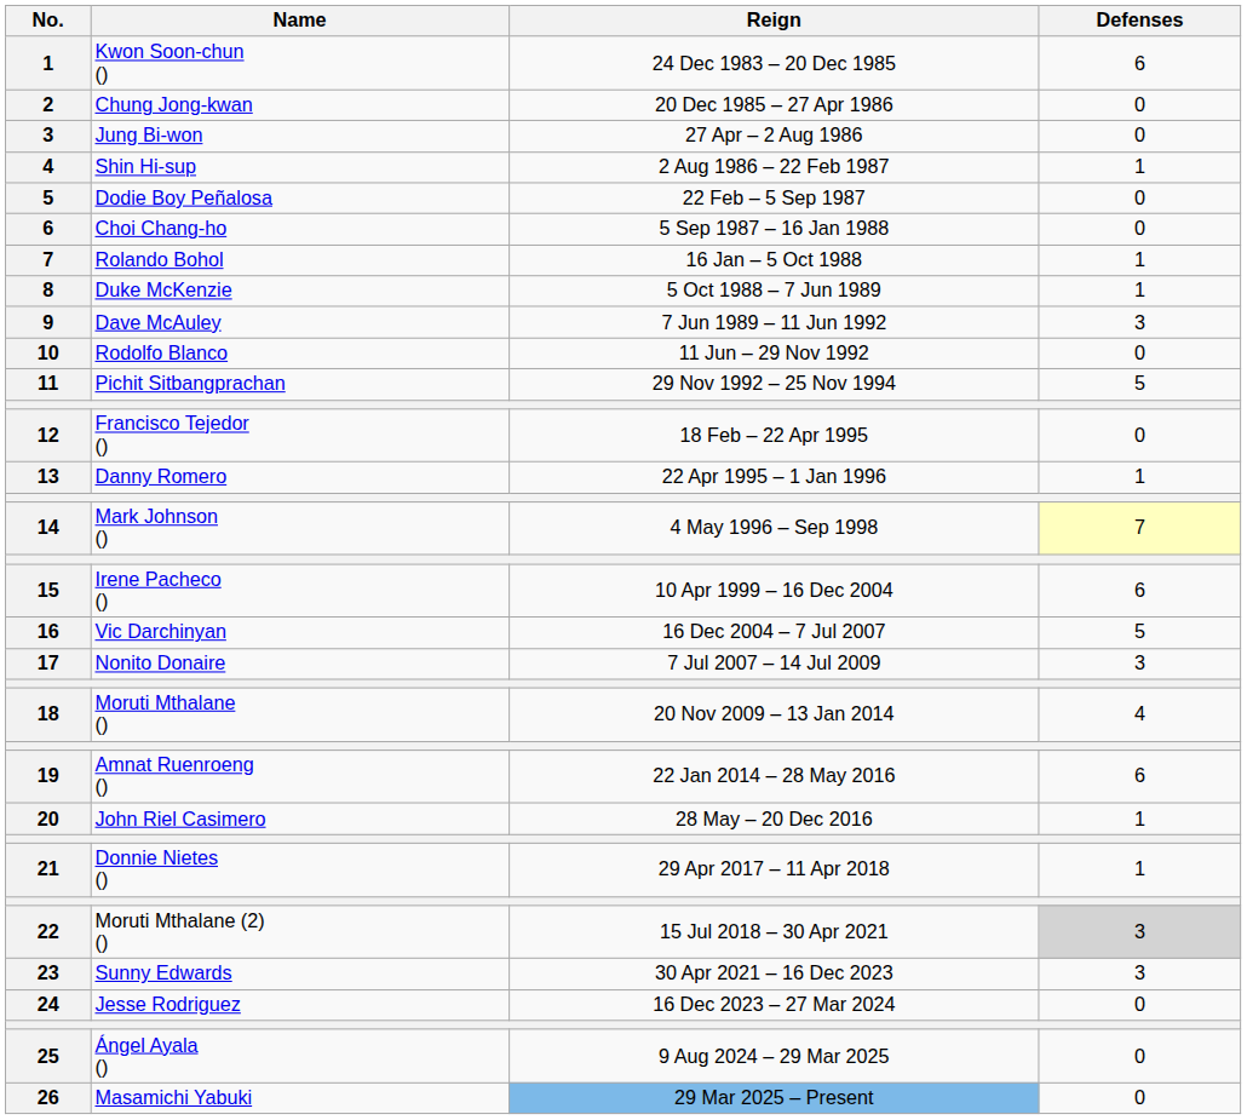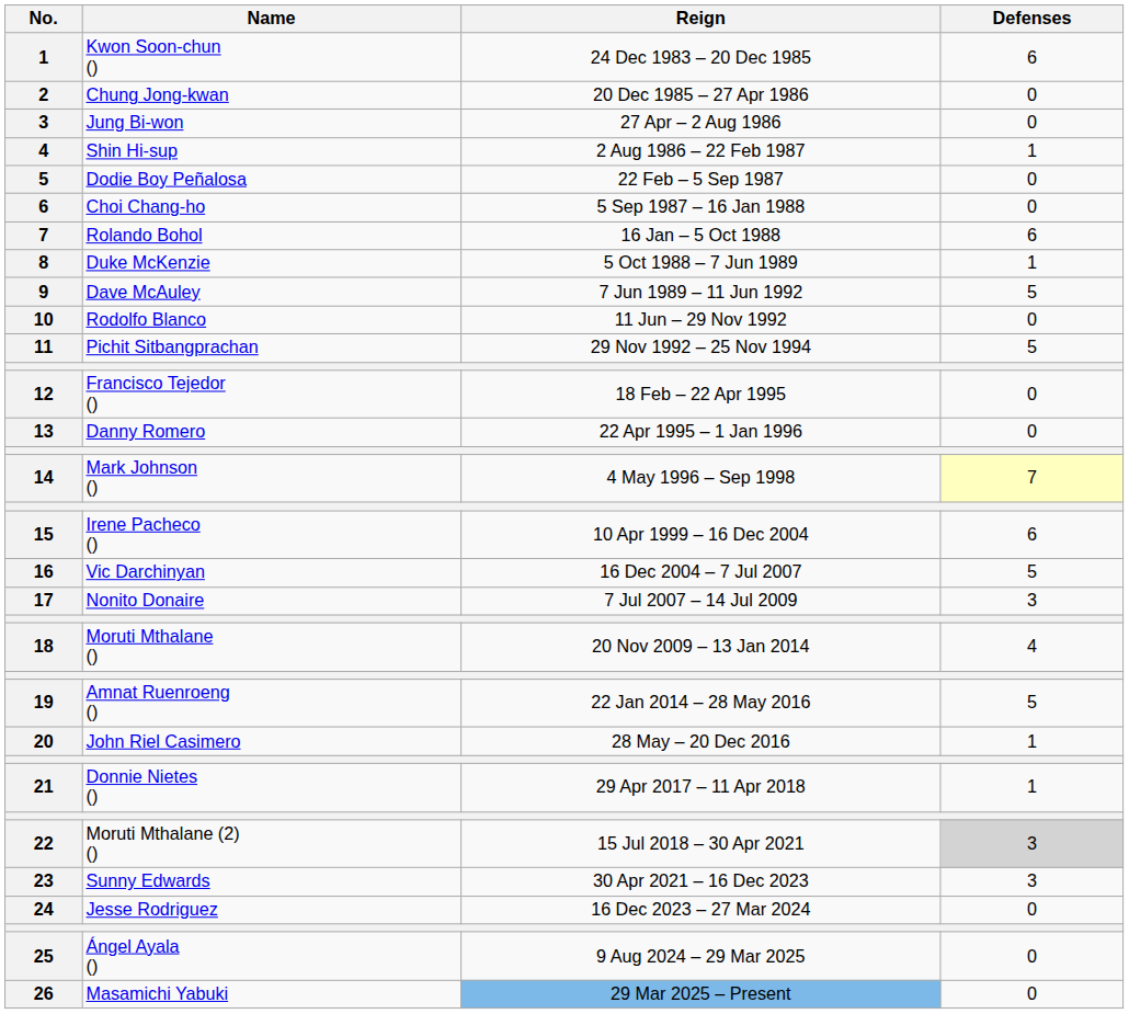Rolando Bohol | Defenses: 1 -> 6
Dave McAuley | Defenses: 3 -> 5
Danny Romero | Defenses: 1 -> 0
Amnat Ruenroeng () | Defenses: 6 -> 5
